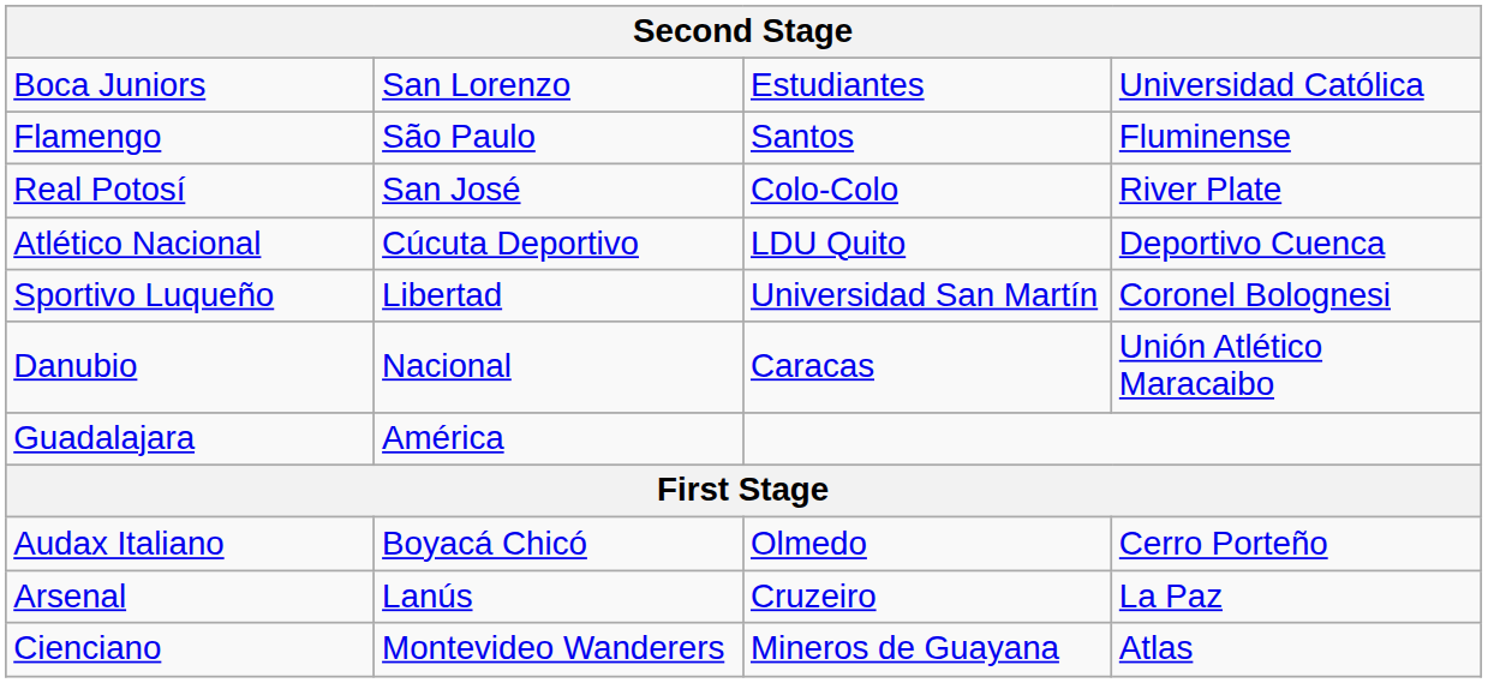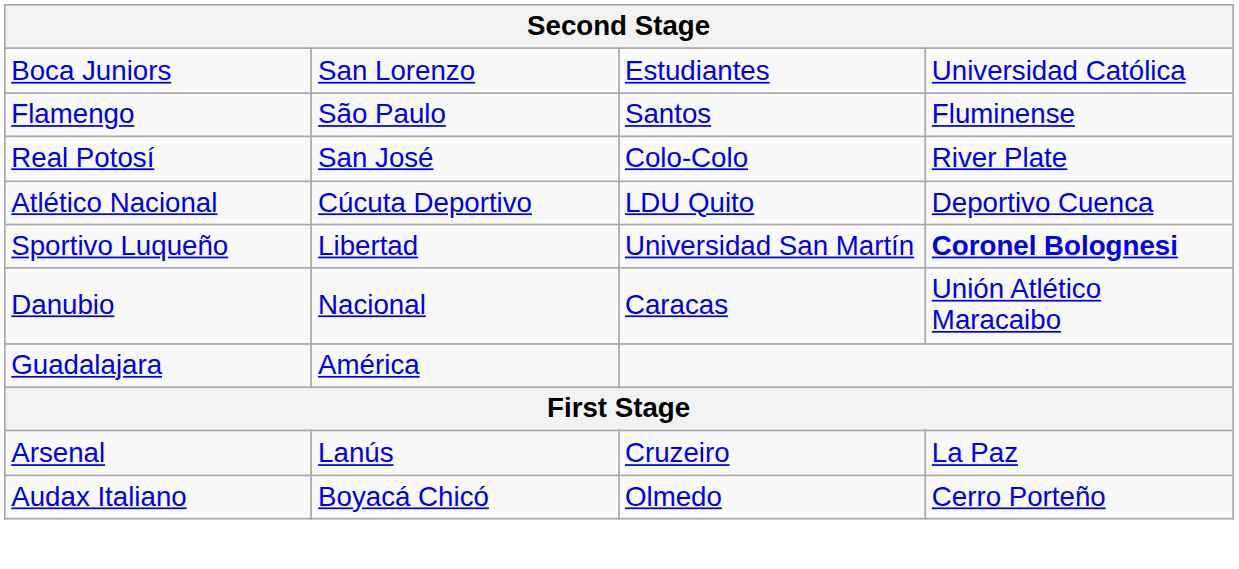Sportivo Luqueño | column 4: normal -> bold
rows swapped: Arsenal <-> Audax Italiano
- row: Cienciano | Montevideo Wanderers | Mineros de Guayana | Atlas
